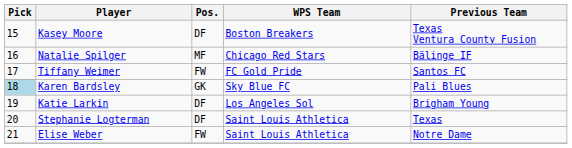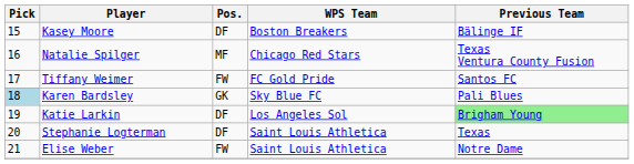Kasey Moore | Previous Team: Texas Ventura County Fusion -> Bälinge IF
Natalie Spilger | Previous Team: Bälinge IF -> Texas Ventura County Fusion
Katie Larkin | Previous Team: no background -> lightgreen background
